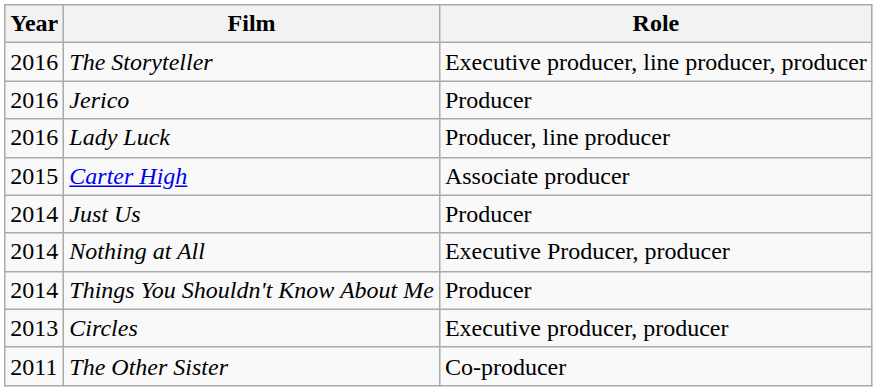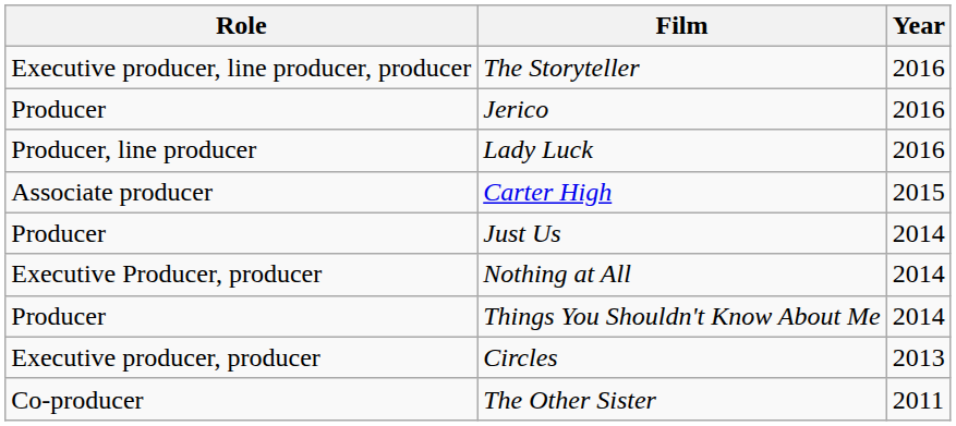columns swapped: Year <-> Role
